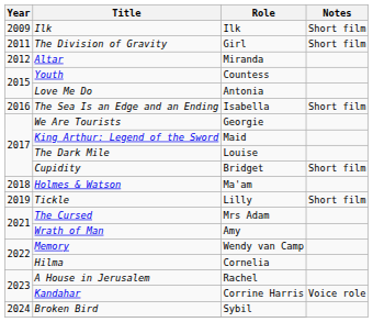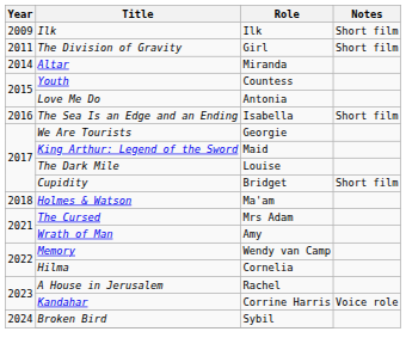Altar | Year: 2012 -> 2014
- row: 2019 | Tickle | Lilly | Short film
